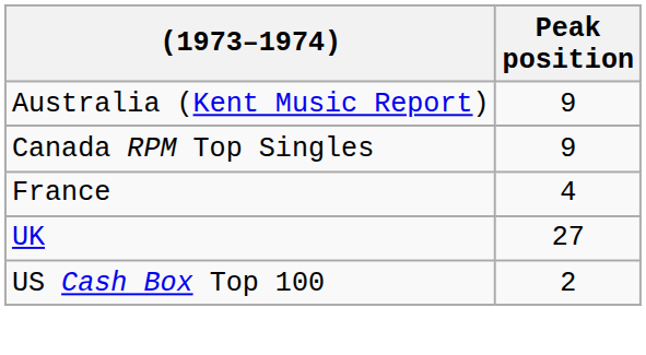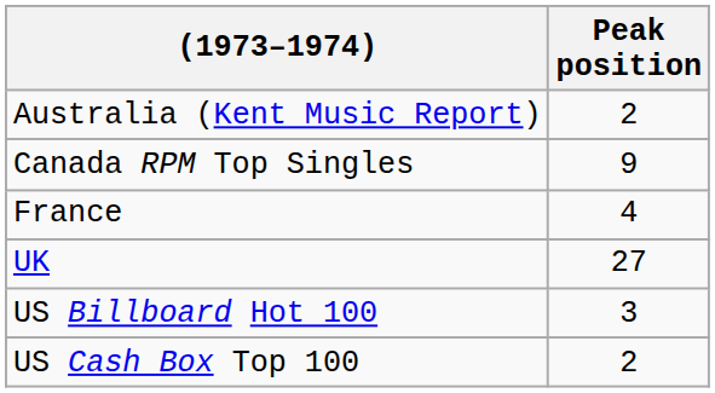Australia (Kent Music Report) | Peak position: 9 -> 2
+ row: US Billboard Hot 100 | 3
